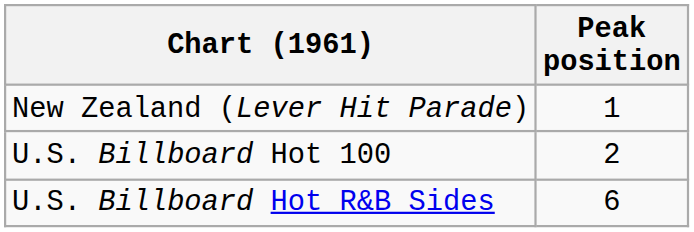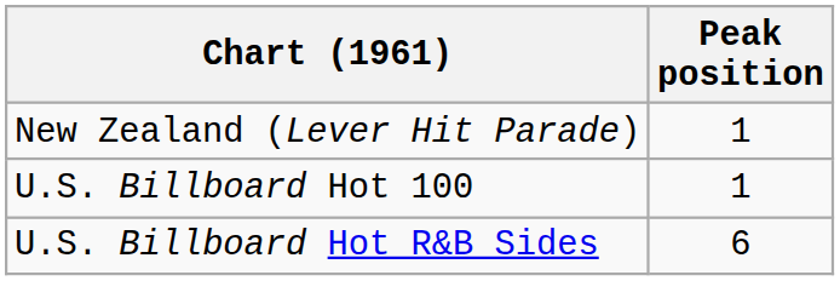U.S. Billboard Hot 100 | Peak position: 2 -> 1
